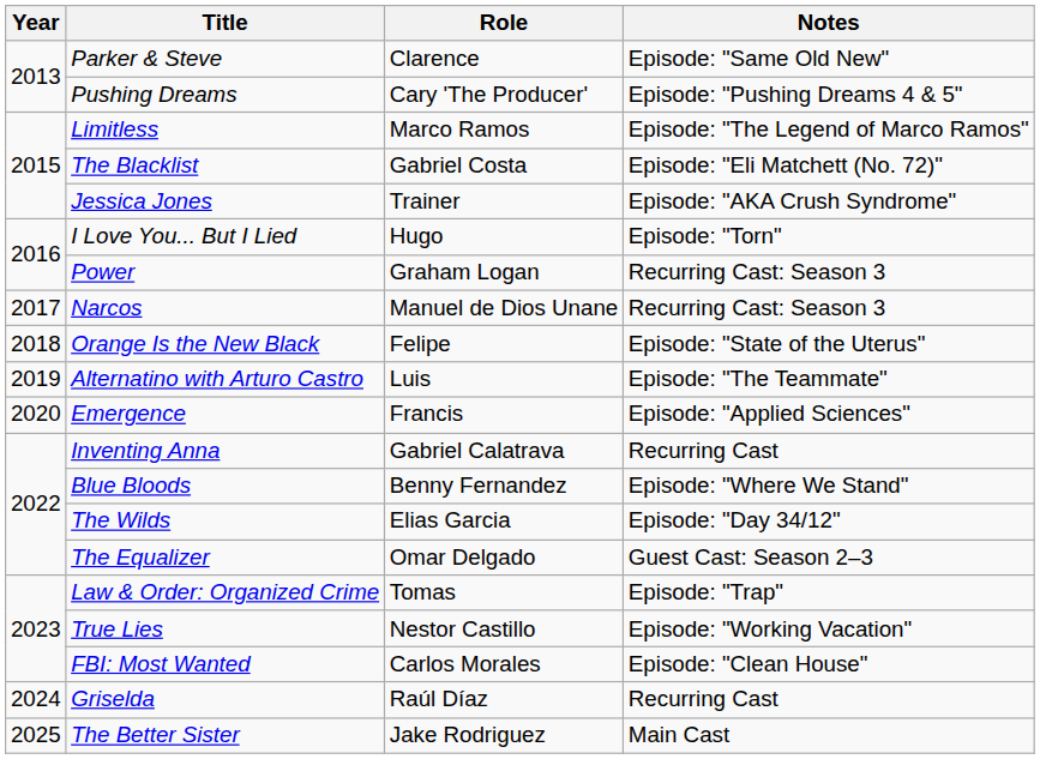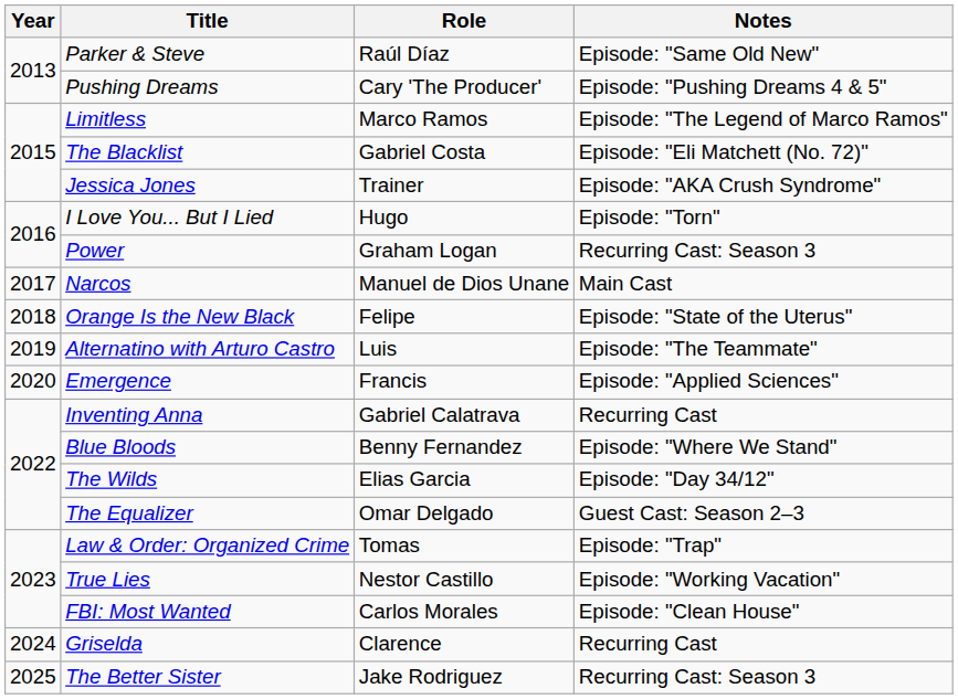Parker & Steve | Role: Clarence -> Raúl Díaz
Narcos | Notes: Recurring Cast: Season 3 -> Main Cast
Griselda | Role: Raúl Díaz -> Clarence
The Better Sister | Notes: Main Cast -> Recurring Cast: Season 3
